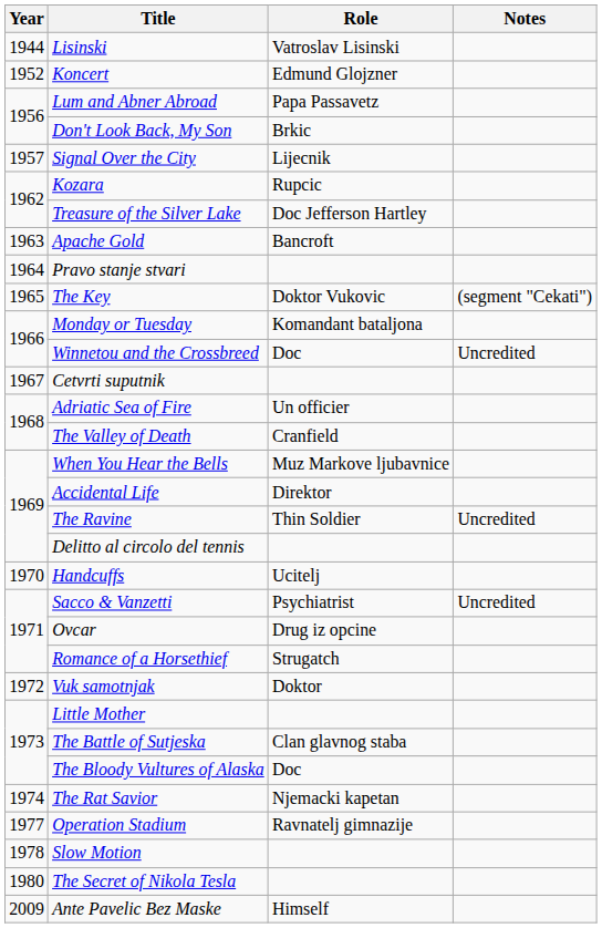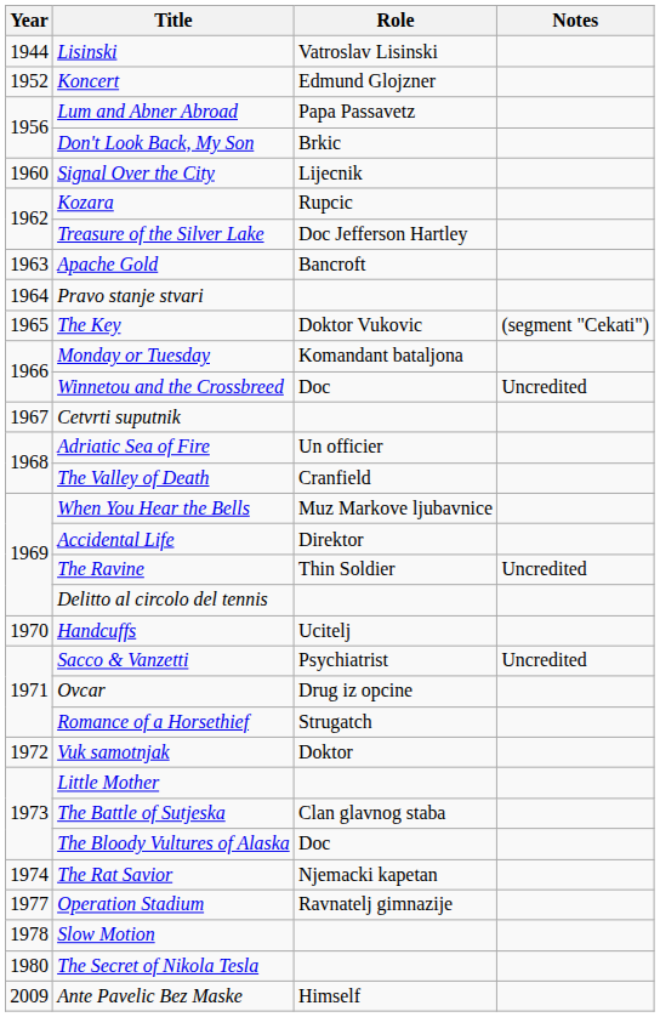Signal Over the City | Year: 1957 -> 1960
